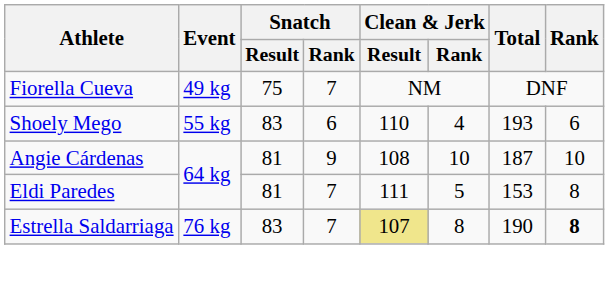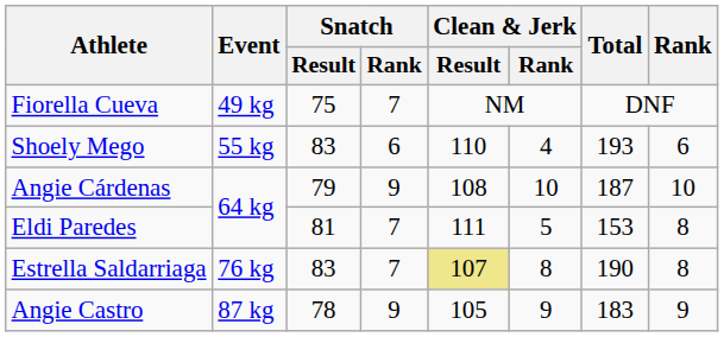Angie Cárdenas | Snatch / Result: 81 -> 79
Estrella Saldarriaga | Rank: bold -> normal
+ row: Angie Castro | 87 kg | 78 | 9 | 105 | 9 | 183 | 9
